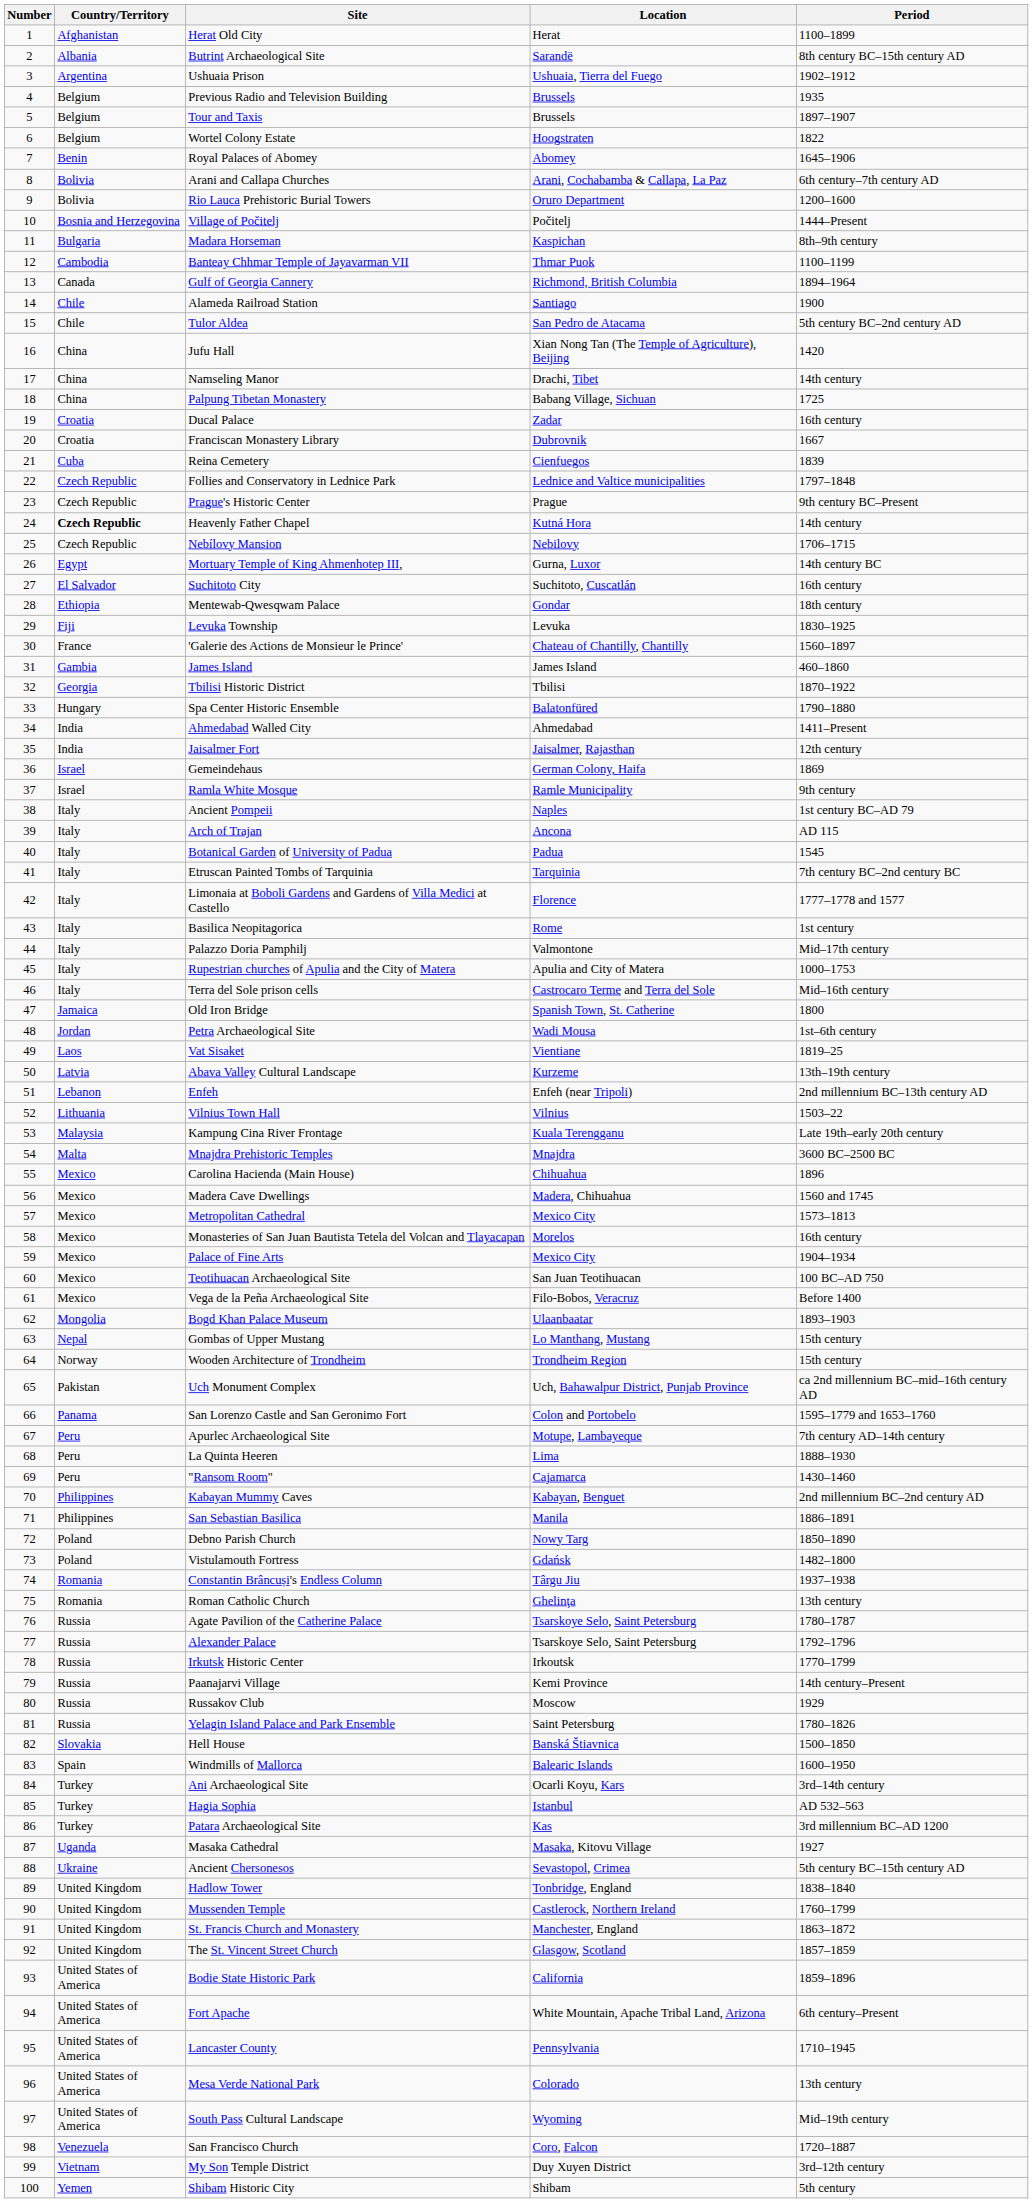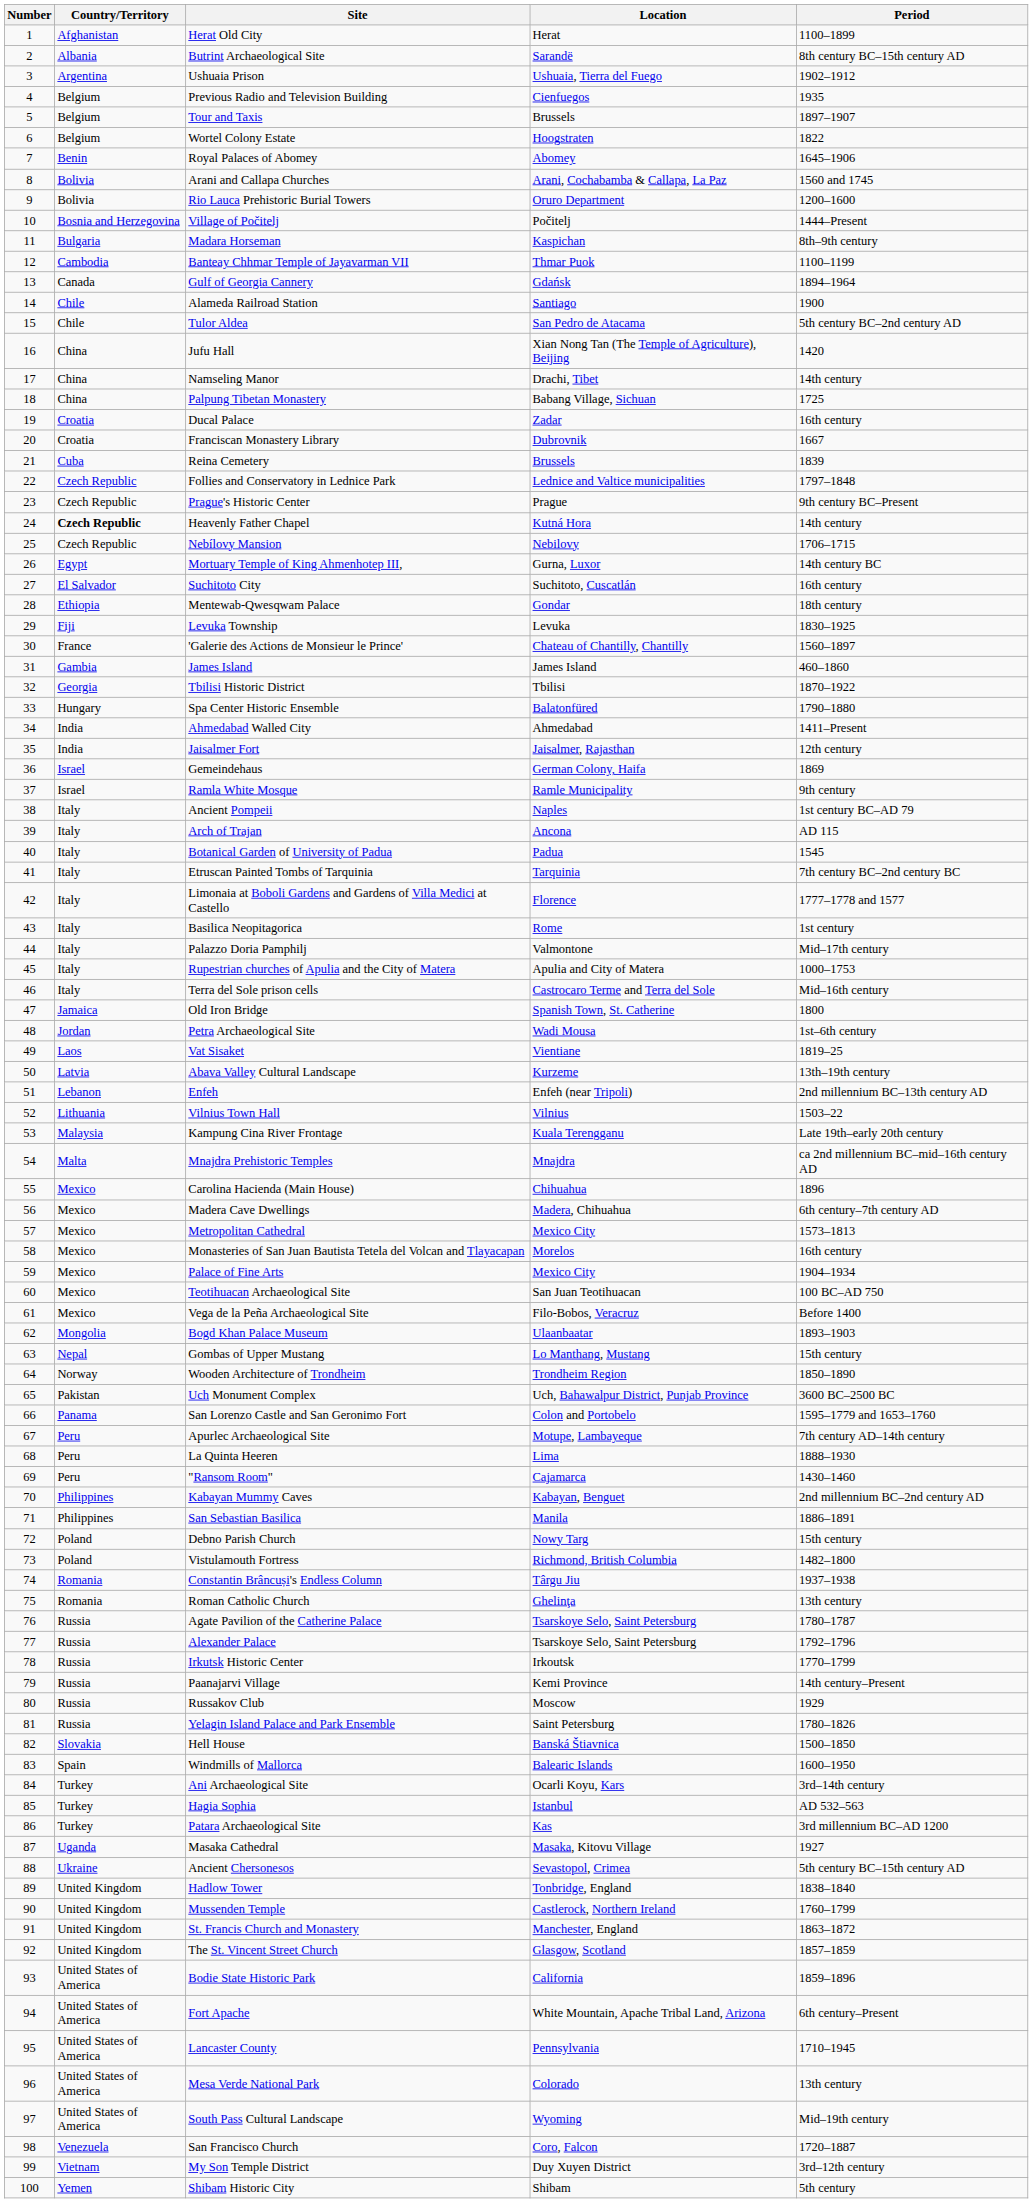Previous Radio and Television Building | Location: Brussels -> Cienfuegos
Arani and Callapa Churches | Period: 6th century–7th century AD -> 1560 and 1745
Gulf of Georgia Cannery | Location: Richmond, British Columbia -> Gdańsk
Reina Cemetery | Location: Cienfuegos -> Brussels
Mnajdra Prehistoric Temples | Period: 3600 BC–2500 BC -> ca 2nd millennium BC–mid–16th century AD
Madera Cave Dwellings | Period: 1560 and 1745 -> 6th century–7th century AD
Wooden Architecture of Trondheim | Period: 15th century -> 1850–1890
Uch Monument Complex | Period: ca 2nd millennium BC–mid–16th century AD -> 3600 BC–2500 BC
Debno Parish Church | Period: 1850–1890 -> 15th century
Vistulamouth Fortress | Location: Gdańsk -> Richmond, British Columbia
